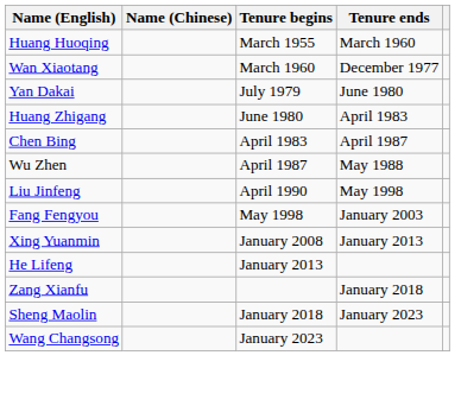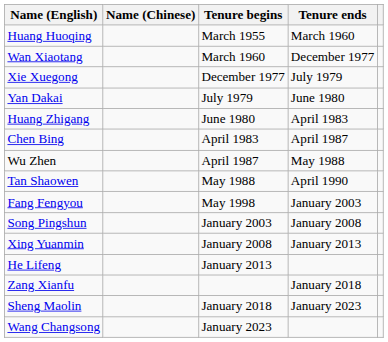+ row: Xie Xuegong | December 1977 | July 1979
+ row: Tan Shaowen | May 1988 | April 1990
- row: Liu Jinfeng | April 1990 | May 1998
+ row: Song Pingshun | January 2003 | January 2008
